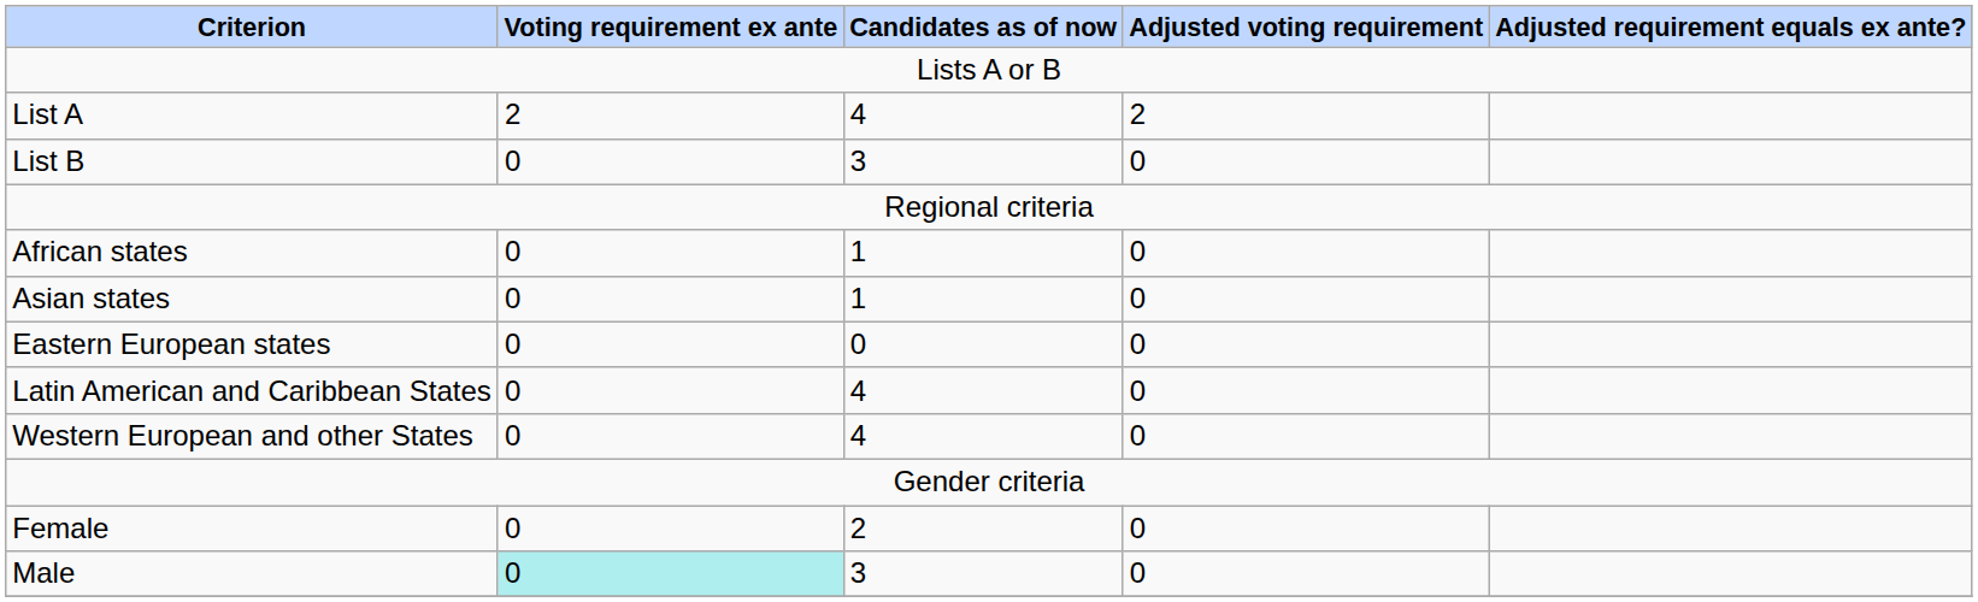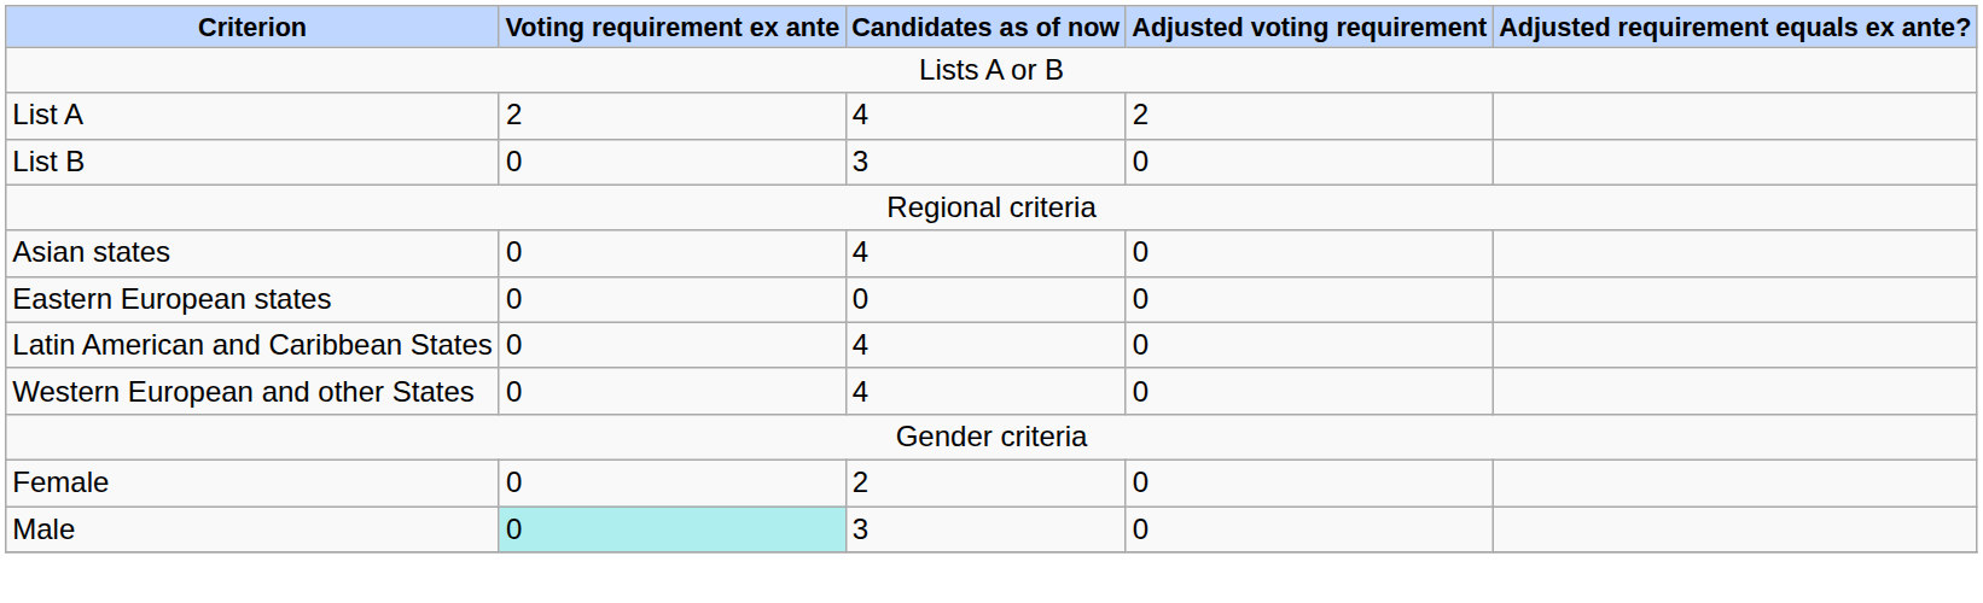- row: African states | 0 | 1 | 0
Asian states | Candidates as of now: 1 -> 4
